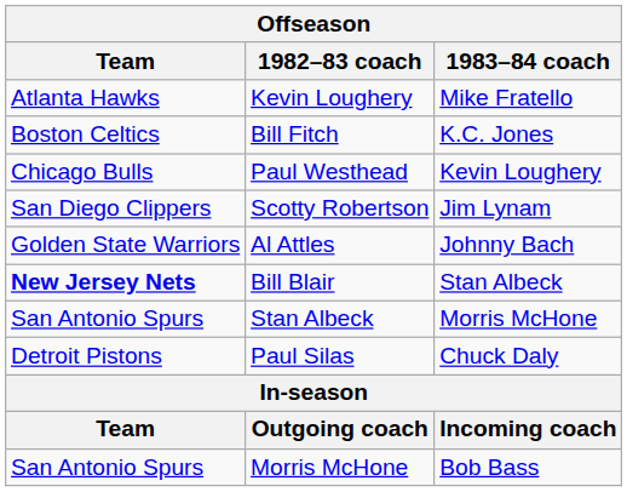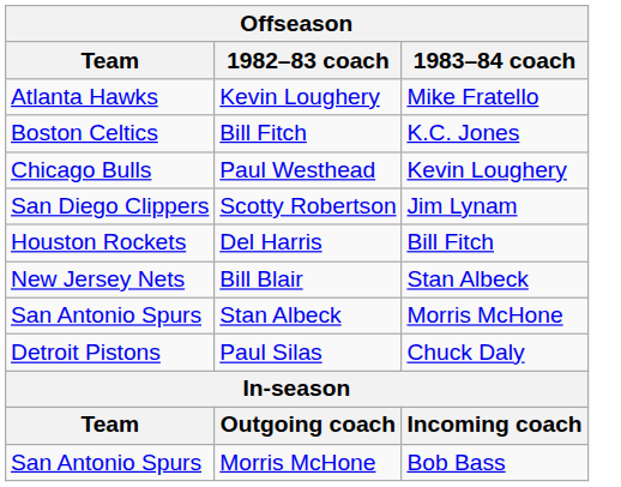- row: Golden State Warriors | Al Attles | Johnny Bach
+ row: Houston Rockets | Del Harris | Bill Fitch
Bill Blair | Team: bold -> normal
